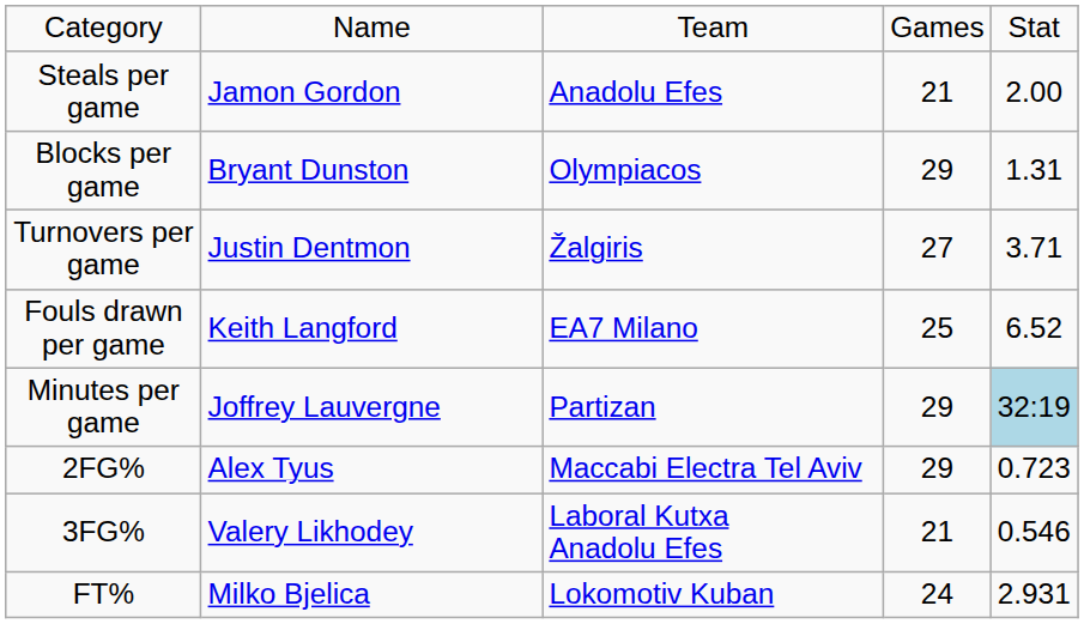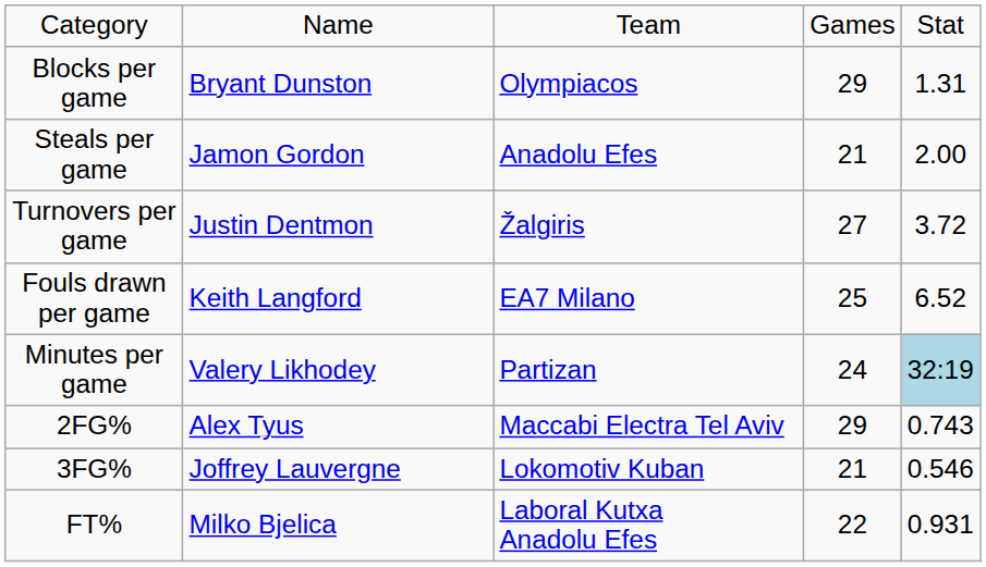rows swapped: Steals per game <-> Blocks per game
Turnovers per game | column 5: 3.71 -> 3.72
Minutes per game | column 2: Joffrey Lauvergne -> Valery Likhodey
Minutes per game | column 4: 29 -> 24
2FG% | column 5: 0.723 -> 0.743
3FG% | column 2: Valery Likhodey -> Joffrey Lauvergne
3FG% | column 3: Laboral Kutxa Anadolu Efes -> Lokomotiv Kuban
FT% | column 3: Lokomotiv Kuban -> Laboral Kutxa Anadolu Efes
FT% | column 4: 24 -> 22
FT% | column 5: 2.931 -> 0.931
